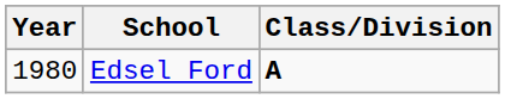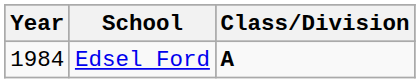Edsel Ford | Year: 1980 -> 1984
